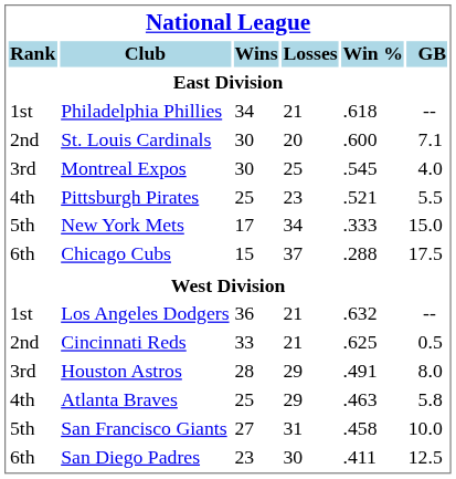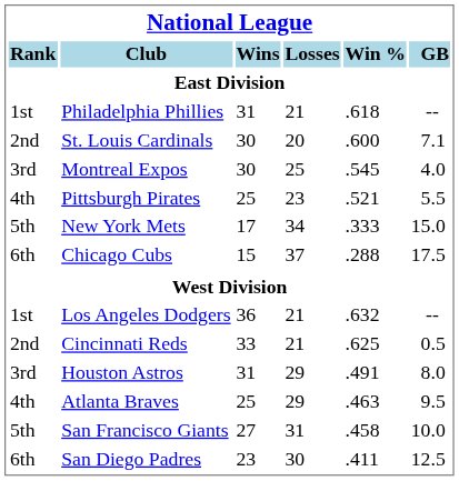Philadelphia Phillies | Wins: 34 -> 31
Houston Astros | Wins: 28 -> 31
Atlanta Braves | GB: 5.8 -> 9.5
